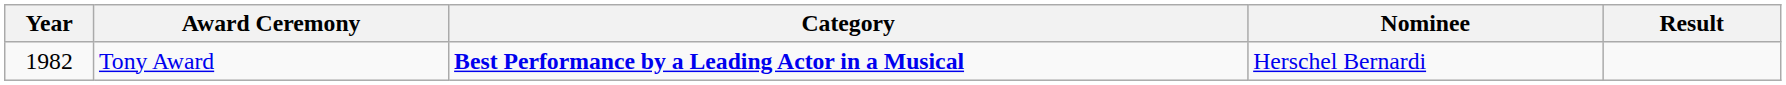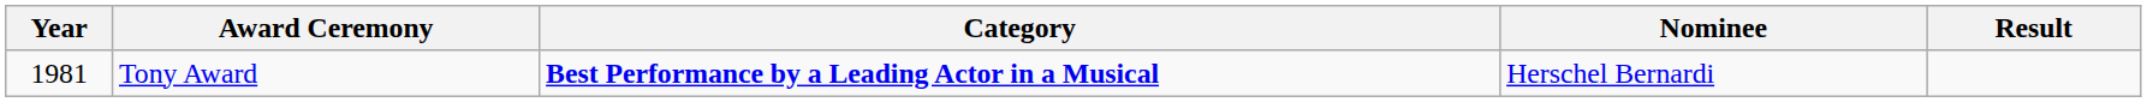Tony Award | Year: 1982 -> 1981
